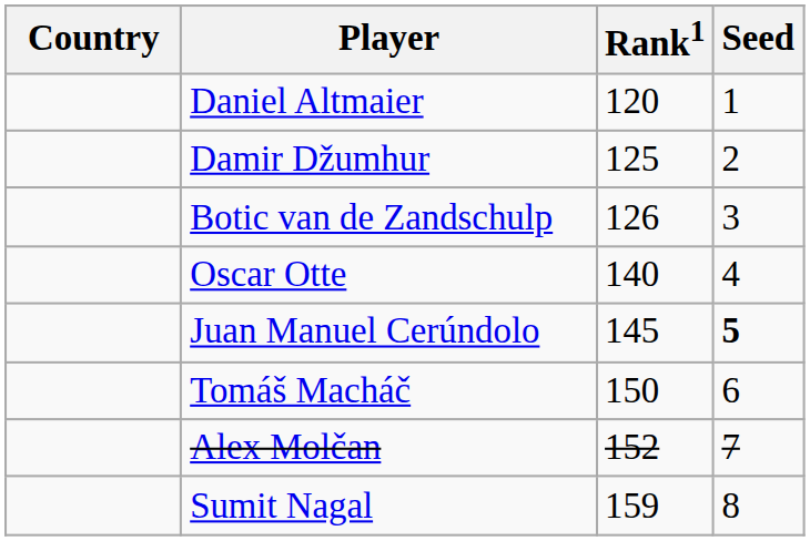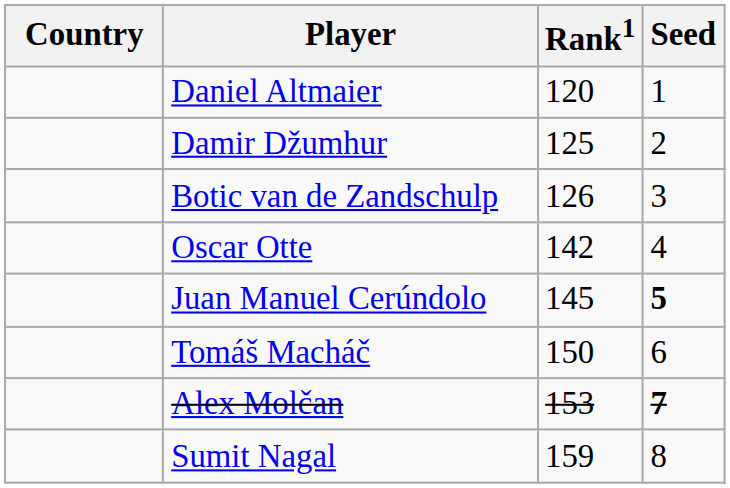Oscar Otte | Rank1: 140 -> 142
Alex Molčan | Rank1: 152 -> 153
Alex Molčan | Seed: normal -> bold
